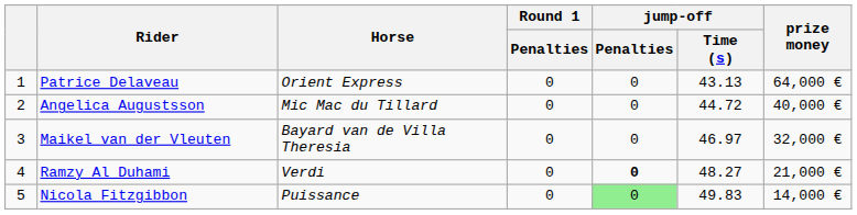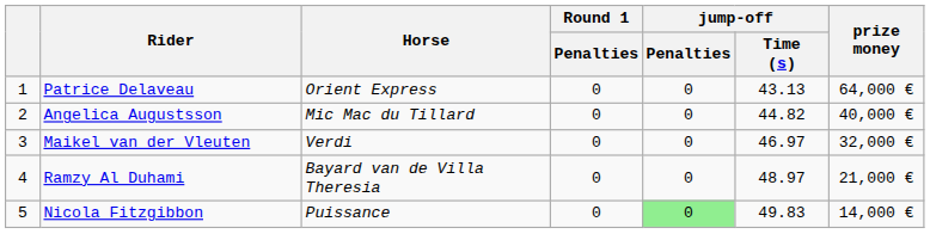Angelica Augustsson | jump-off / Time (s): 44.72 -> 44.82
Maikel van der Vleuten | Horse: Bayard van de Villa Theresia -> Verdi
Ramzy Al Duhami | Horse: Verdi -> Bayard van de Villa Theresia
Ramzy Al Duhami | jump-off / Penalties: bold -> normal
Ramzy Al Duhami | jump-off / Time (s): 48.27 -> 48.97
